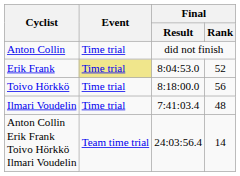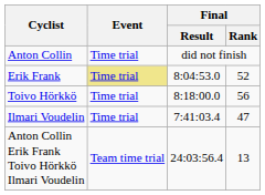Ilmari Voudelin | Final / Rank: 48 -> 47
Anton Collin Erik Frank Toivo Hörkkö Ilmari Voudelin | Final / Rank: 14 -> 13
